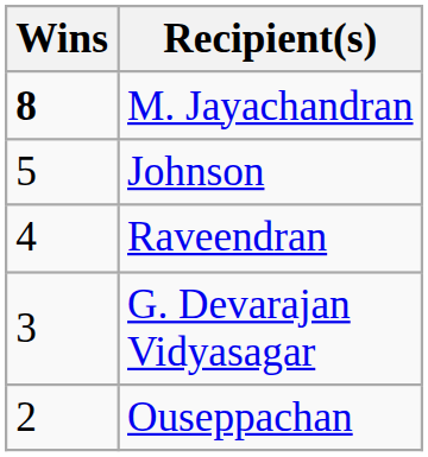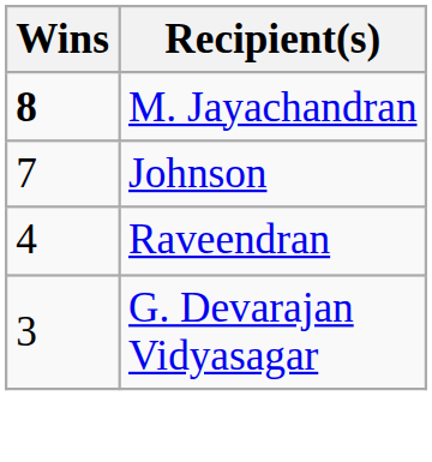Johnson | Wins: 5 -> 7
- row: 2 | Ouseppachan
